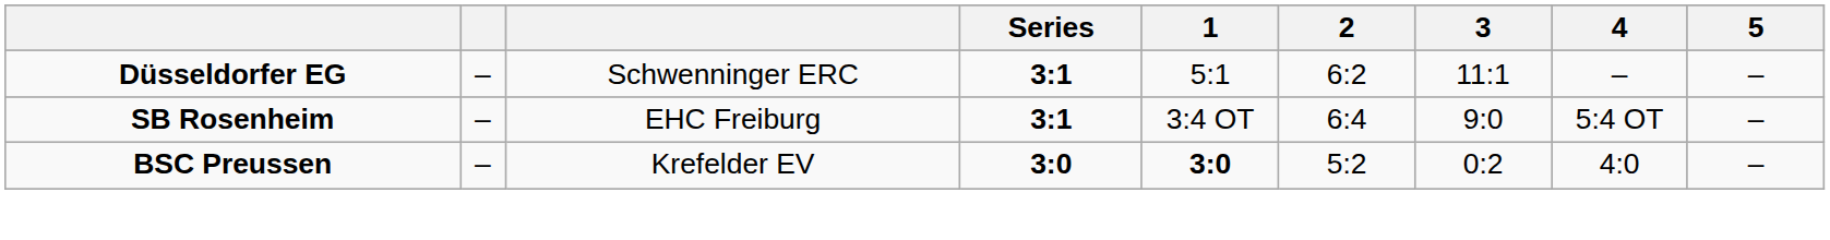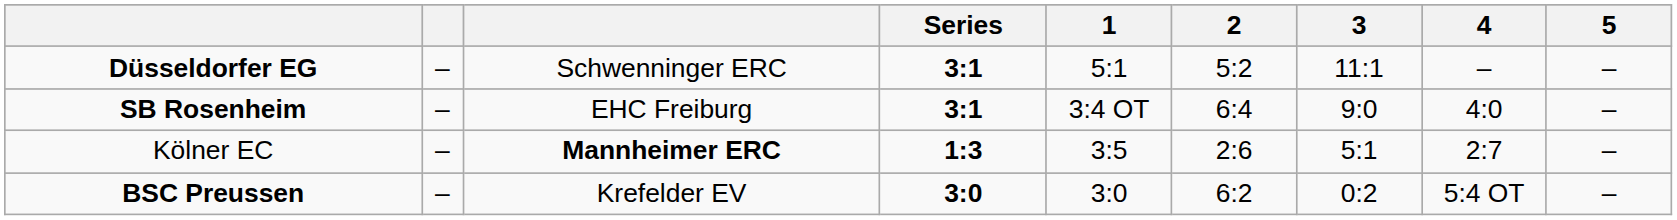Düsseldorfer EG | 2: 6:2 -> 5:2
SB Rosenheim | 4: 5:4 OT -> 4:0
+ row: Kölner EC | – | Mannheimer ERC | 1:3 | 3:5 | 2:6 | 5:1 | 2:7 | –
BSC Preussen | 1: bold -> normal
BSC Preussen | 2: 5:2 -> 6:2
BSC Preussen | 4: 4:0 -> 5:4 OT
